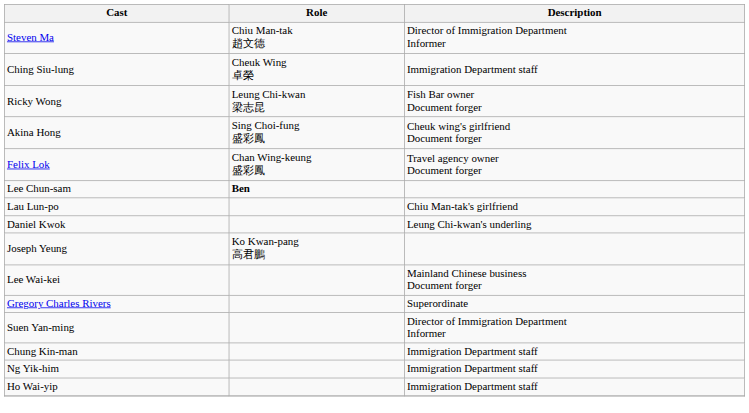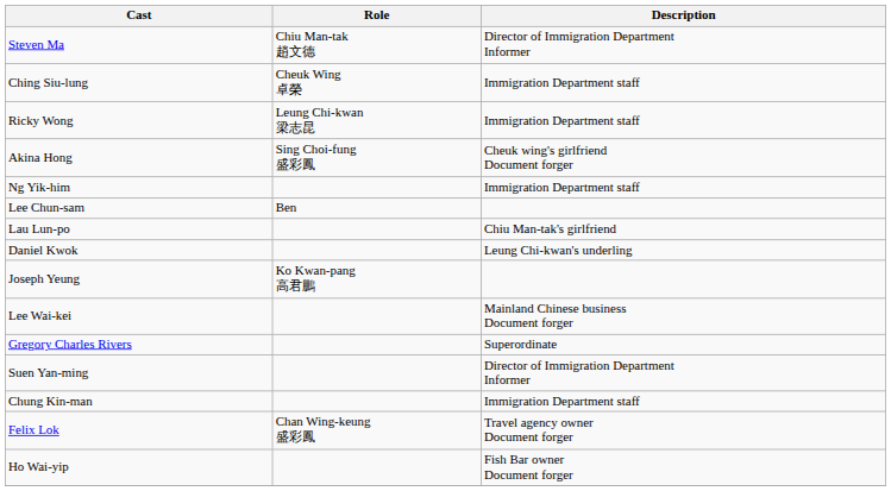Ricky Wong | Description: Fish Bar owner Document forger -> Immigration Department staff
rows swapped: Felix Lok <-> Ng Yik-him
Lee Chun-sam | Role: bold -> normal
Ho Wai-yip | Description: Immigration Department staff -> Fish Bar owner Document forger
